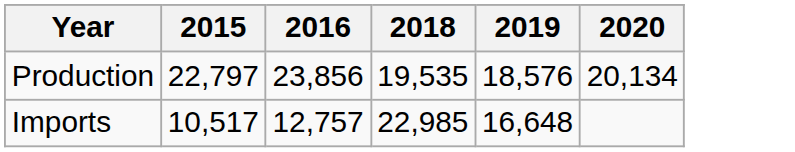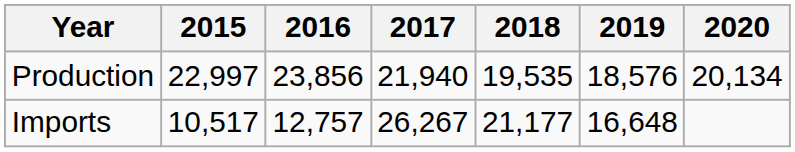+ column: 2017 | 21,940 | 26,267
Production | 2015: 22,797 -> 22,997
Imports | 2018: 22,985 -> 21,177
